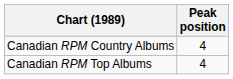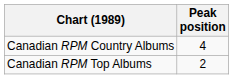Canadian RPM Top Albums | Peak position: 4 -> 2
